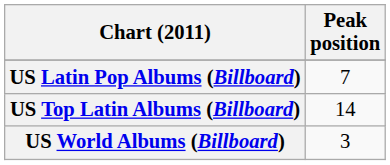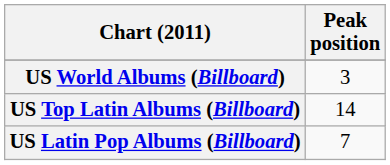rows swapped: US Latin Pop Albums (Billboard) <-> US World Albums (Billboard)
